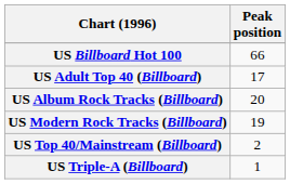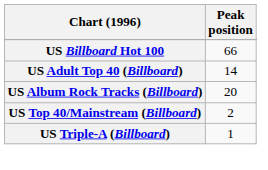US Adult Top 40 (Billboard) | Peak position: 17 -> 14
- row: US Modern Rock Tracks (Billboard) | 19
